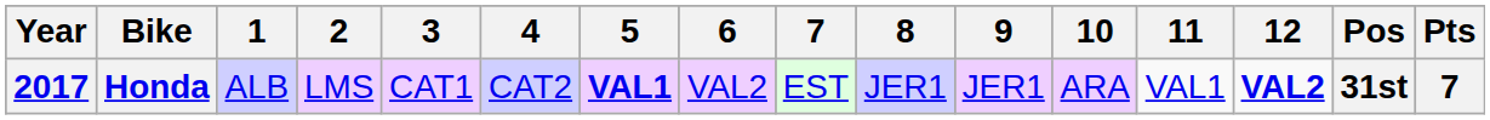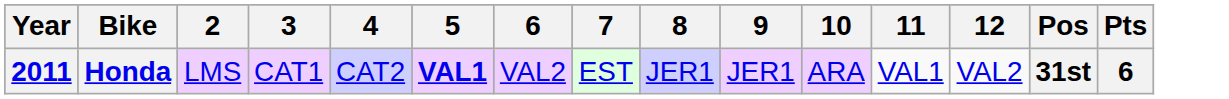- column: 1 | ALB
Honda | Year: 2017 -> 2011
Honda | 12: bold -> normal
Honda | Pts: 7 -> 6
